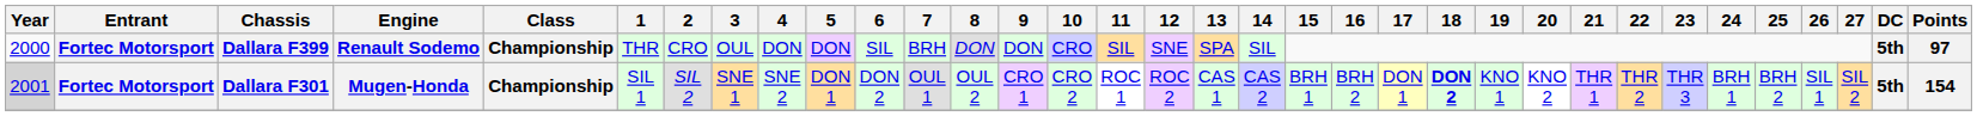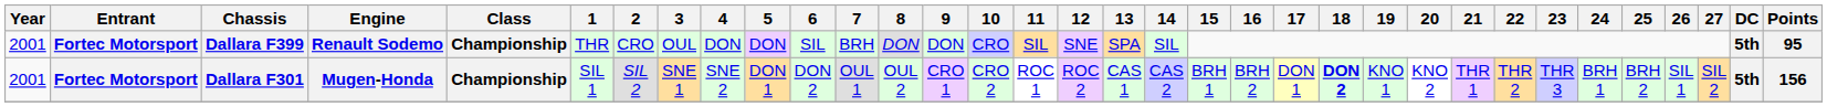Dallara F399 | Year: 2000 -> 2001
Dallara F399 | Points: 97 -> 95
Dallara F301 | Year: lightgrey background -> no background
Dallara F301 | Points: 154 -> 156
